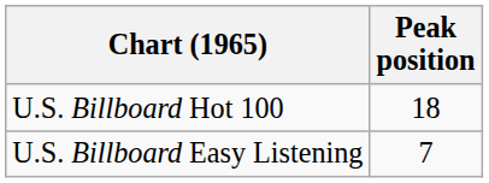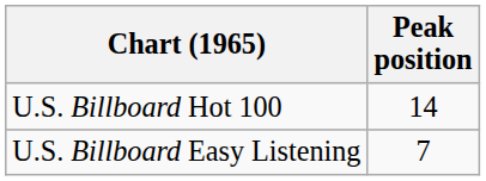U.S. Billboard Hot 100 | Peak position: 18 -> 14
